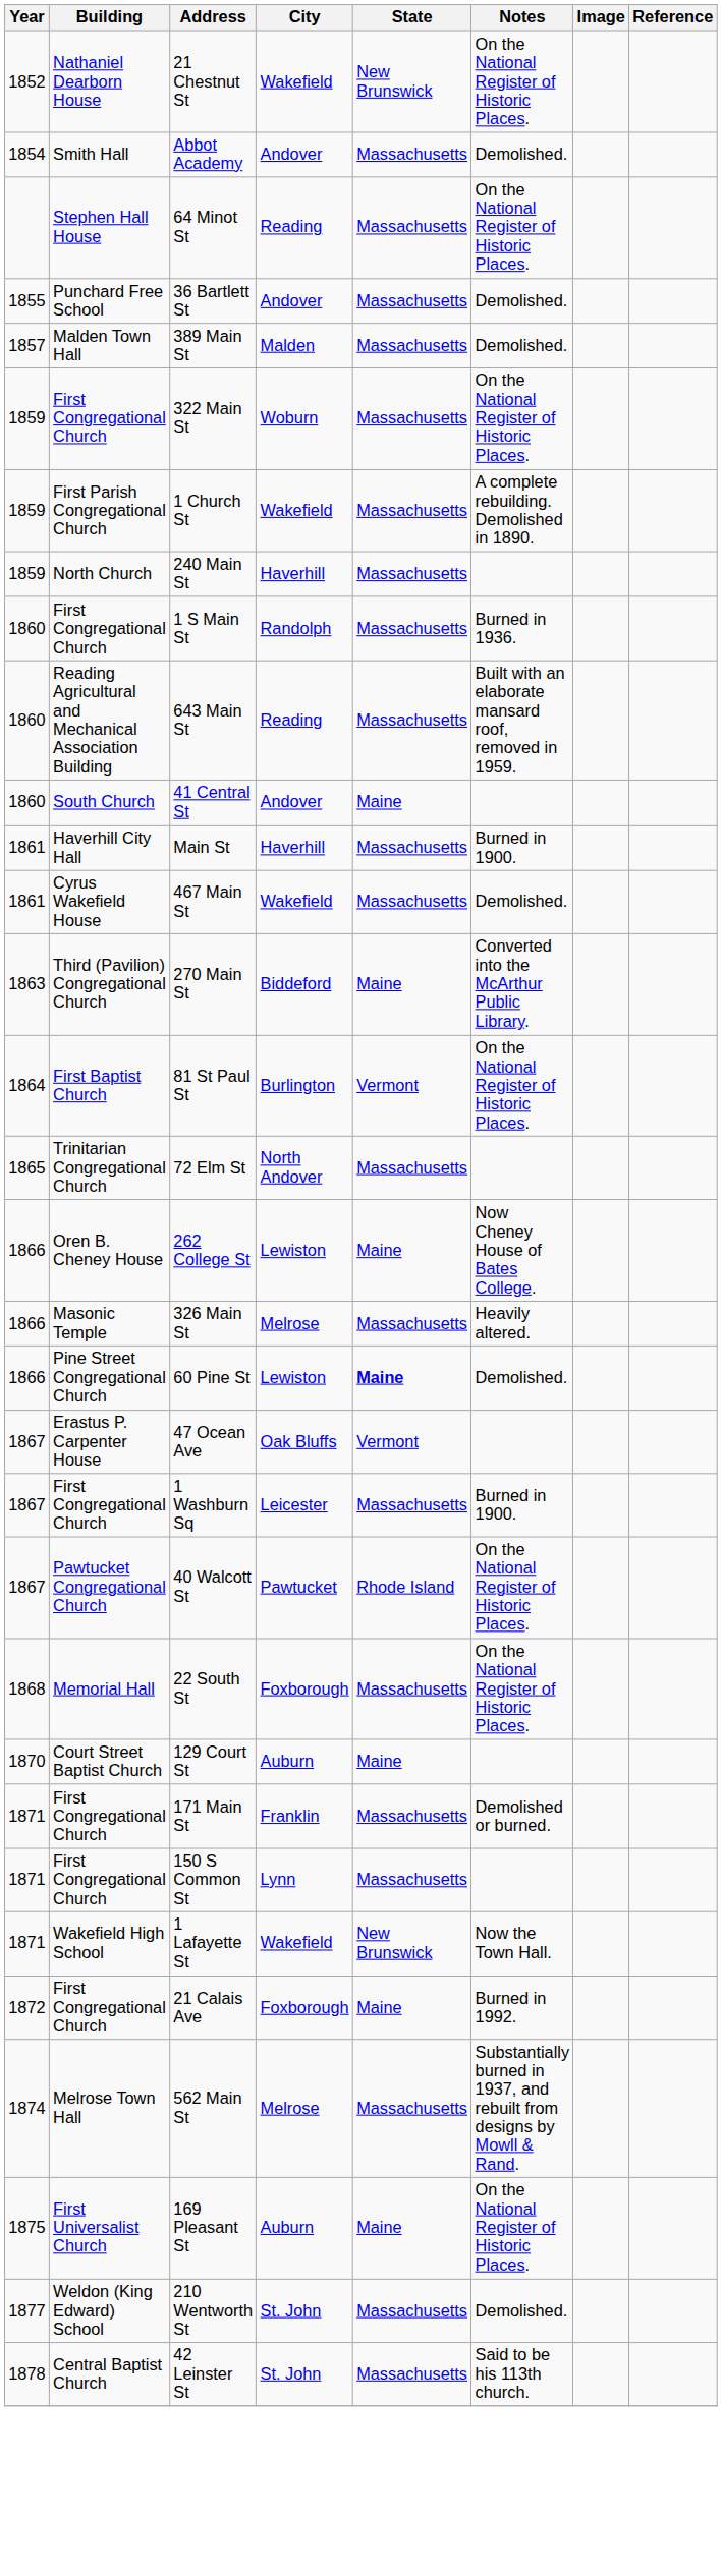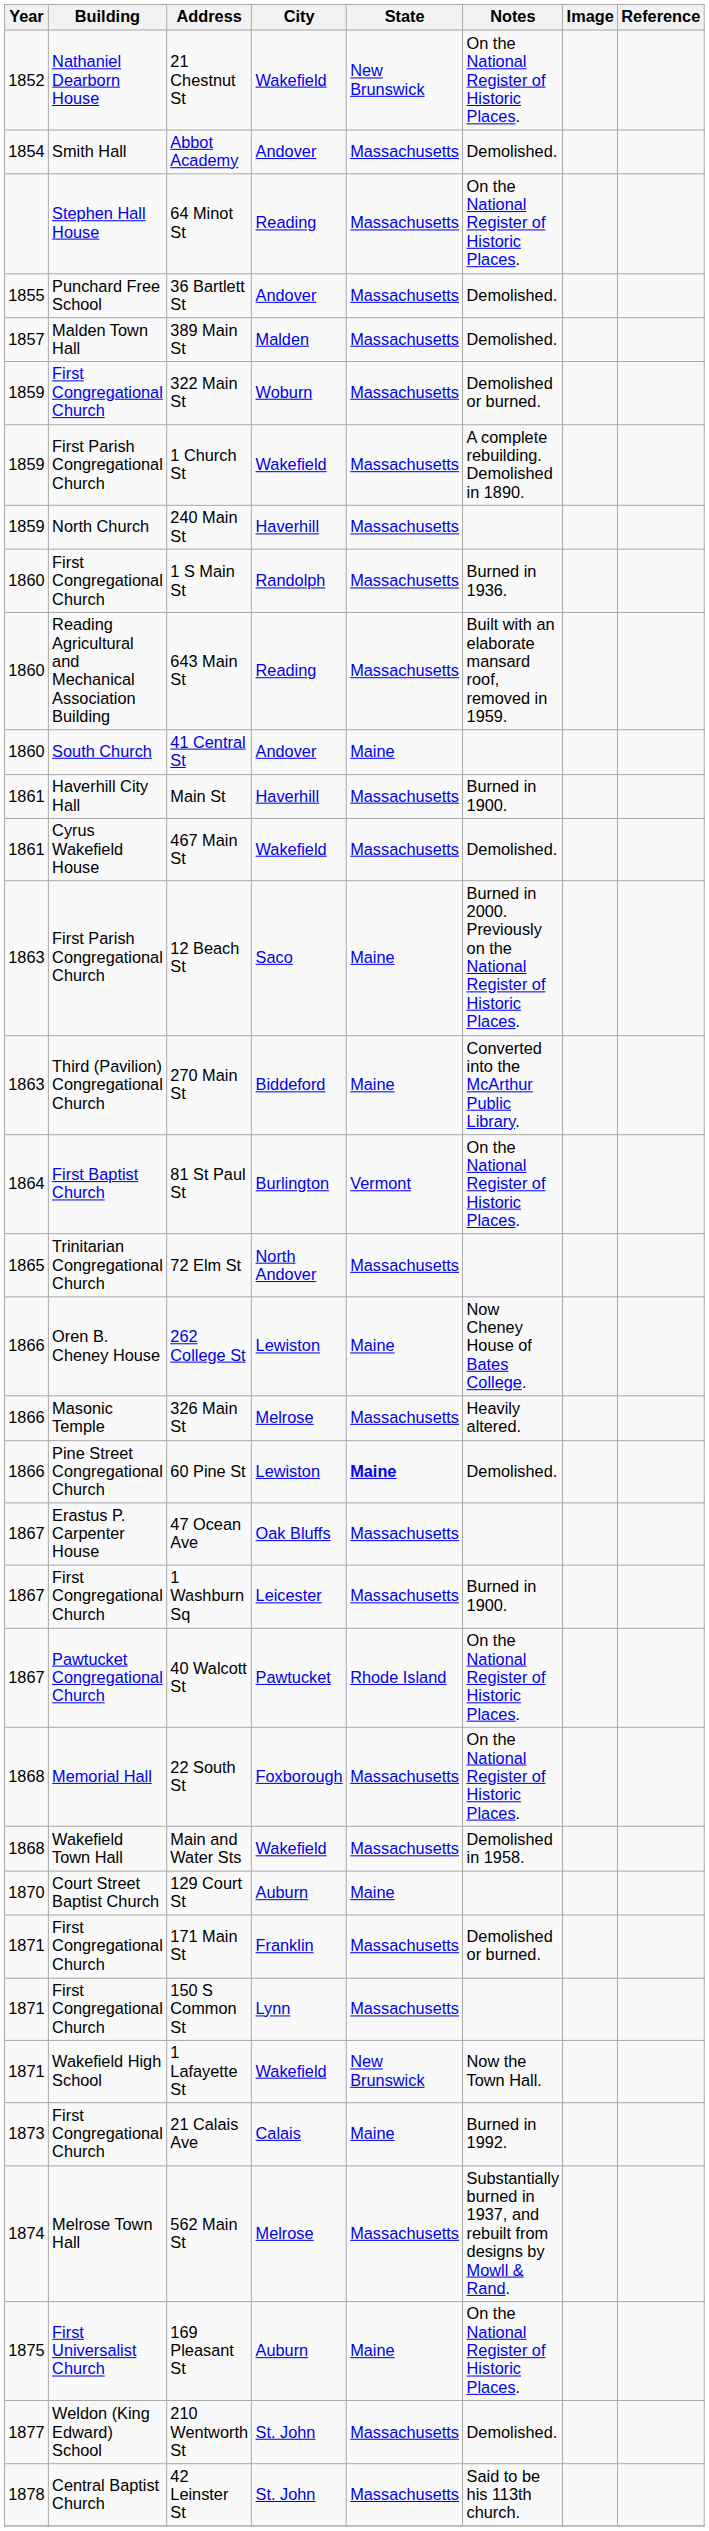322 Main St | Notes: On the National Register of Historic Places. -> Demolished or burned.
+ row: 1863 | First Parish Congregational Church | 12 Beach St | Saco | Maine | Burned in 2000. Previously on the National Register of Historic Places.
47 Ocean Ave | State: Vermont -> Massachusetts
+ row: 1868 | Wakefield Town Hall | Main and Water Sts | Wakefield | Massachusetts | Demolished in 1958.
21 Calais Ave | Year: 1872 -> 1873
21 Calais Ave | City: Foxborough -> Calais
